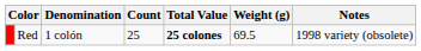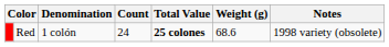Red | Count: 25 -> 24
Red | Weight (g): 69.5 -> 68.6
